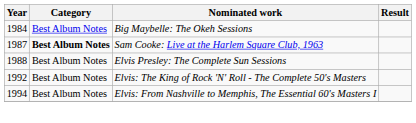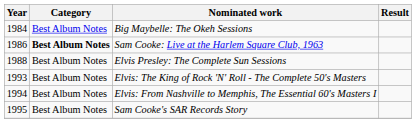Sam Cooke: Live at the Harlem Square Club, 1963 | Year: 1987 -> 1986
Elvis: The King of Rock 'N' Roll - The Complete 50's Masters | Year: 1992 -> 1993
+ row: 1995 | Best Album Notes | Sam Cooke's SAR Records Story
